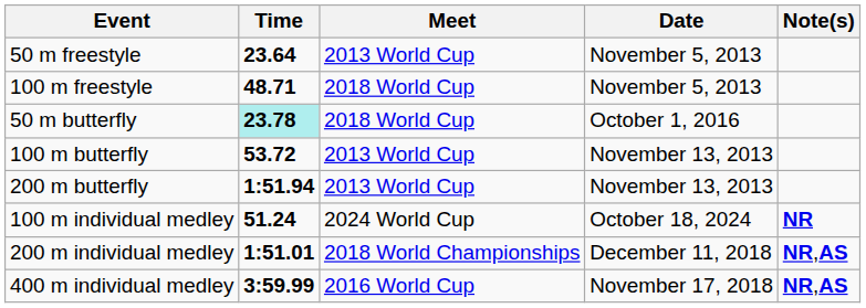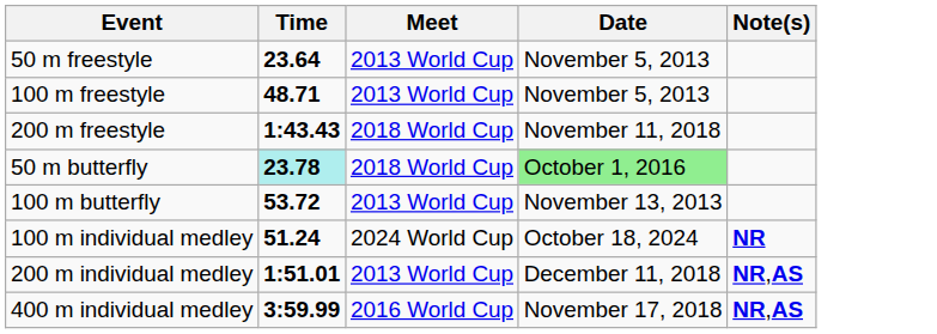100 m freestyle | Meet: 2018 World Cup -> 2013 World Cup
+ row: 200 m freestyle | 1:43.43 | 2018 World Cup | November 11, 2018
50 m butterfly | Date: no background -> lightgreen background
- row: 200 m butterfly | 1:51.94 | 2013 World Cup | November 13, 2013
200 m individual medley | Meet: 2018 World Championships -> 2013 World Cup
